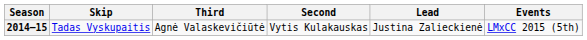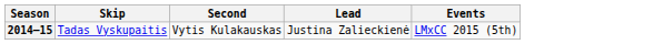- column: Third | Agnė Valaskevičiūtė
